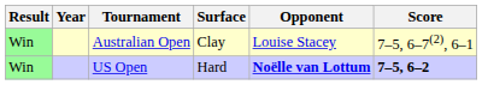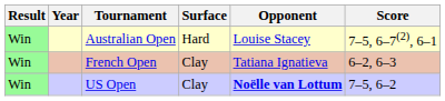Australian Open | Surface: Clay -> Hard
+ row: Win | French Open | Clay | Tatiana Ignatieva | 6–2, 6–3
US Open | Surface: Hard -> Clay
US Open | Score: bold -> normal
